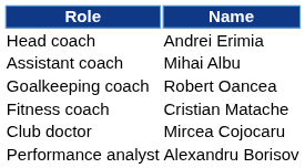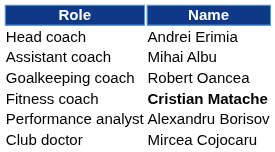Fitness coach | Name: normal -> bold
rows swapped: Performance analyst <-> Club doctor
